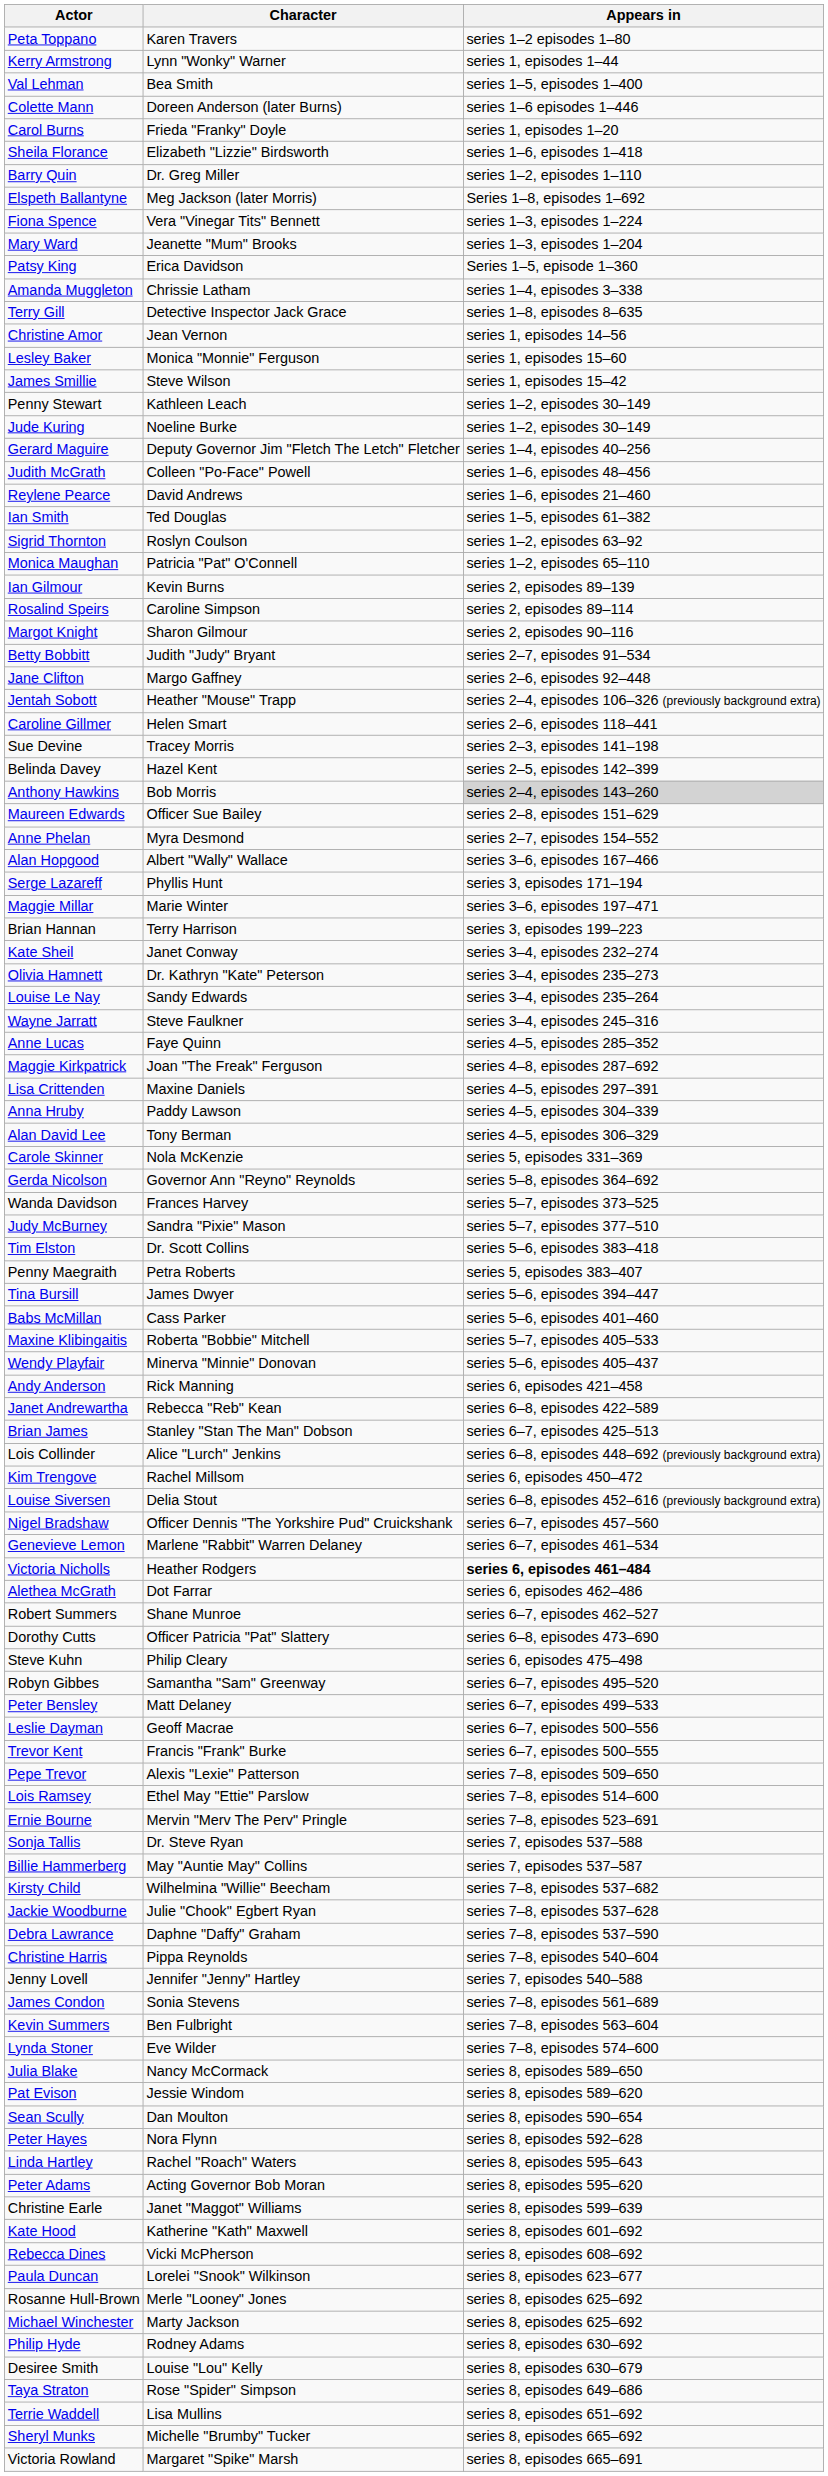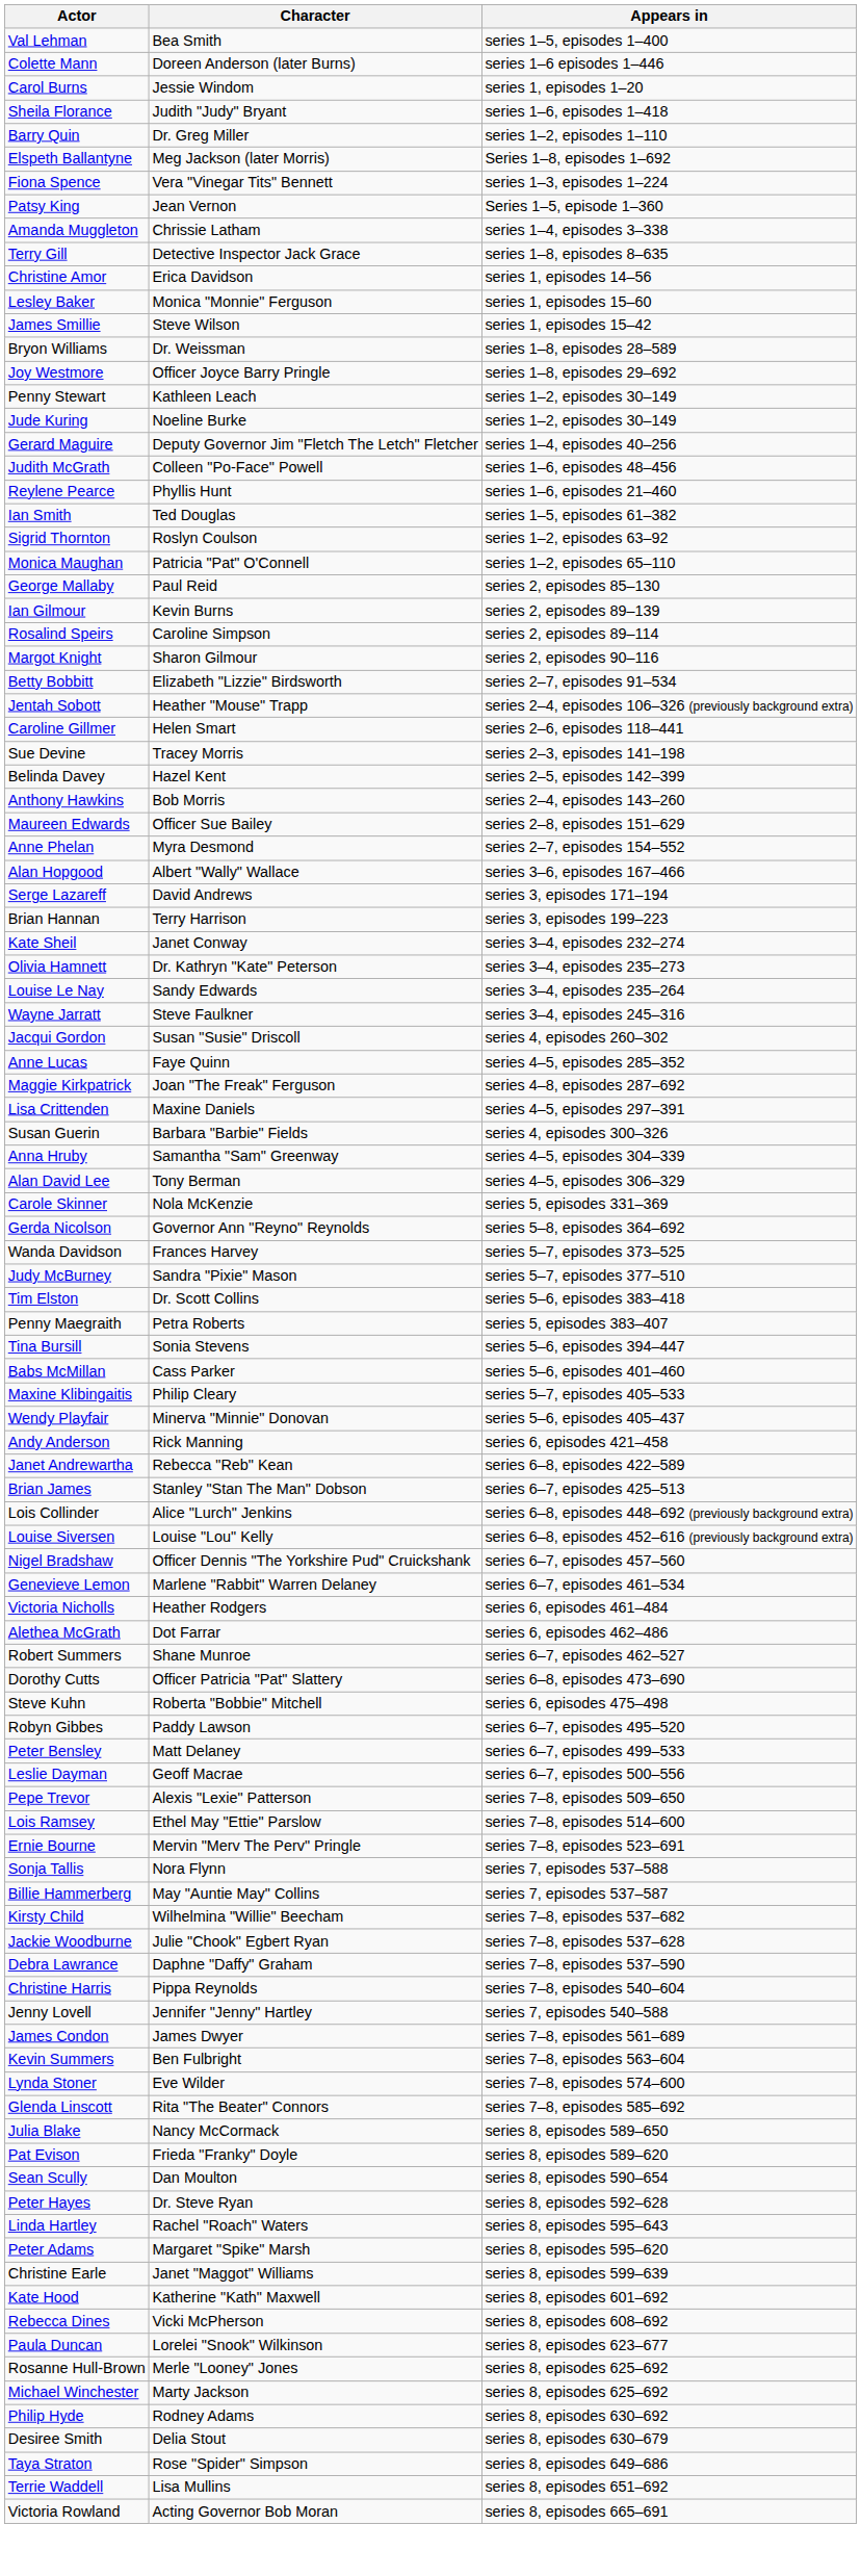- row: Peta Toppano | Karen Travers | series 1–2 episodes 1–80
- row: Kerry Armstrong | Lynn "Wonky" Warner | series 1, episodes 1–44
Carol Burns | Character: Frieda "Franky" Doyle -> Jessie Windom
Sheila Florance | Character: Elizabeth "Lizzie" Birdsworth -> Judith "Judy" Bryant
- row: Mary Ward | Jeanette "Mum" Brooks | series 1–3, episodes 1–204
Patsy King | Character: Erica Davidson -> Jean Vernon
Christine Amor | Character: Jean Vernon -> Erica Davidson
+ row: Bryon Williams | Dr. Weissman | series 1–8, episodes 28–589
+ row: Joy Westmore | Officer Joyce Barry Pringle | series 1–8, episodes 29–692
Reylene Pearce | Character: David Andrews -> Phyllis Hunt
+ row: George Mallaby | Paul Reid | series 2, episodes 85–130
Betty Bobbitt | Character: Judith "Judy" Bryant -> Elizabeth "Lizzie" Birdsworth
- row: Jane Clifton | Margo Gaffney | series 2–6, episodes 92–448
Anthony Hawkins | Appears in: lightgrey background -> no background
Serge Lazareff | Character: Phyllis Hunt -> David Andrews
- row: Maggie Millar | Marie Winter | series 3–6, episodes 197–471
+ row: Jacqui Gordon | Susan "Susie" Driscoll | series 4, episodes 260–302
+ row: Susan Guerin | Barbara "Barbie" Fields | series 4, episodes 300–326
Anna Hruby | Character: Paddy Lawson -> Samantha "Sam" Greenway
Tina Bursill | Character: James Dwyer -> Sonia Stevens
Maxine Klibingaitis | Character: Roberta "Bobbie" Mitchell -> Philip Cleary
- row: Kim Trengove | Rachel Millsom | series 6, episodes 450–472
Louise Siversen | Character: Delia Stout -> Louise "Lou" Kelly
Victoria Nicholls | Appears in: bold -> normal
Steve Kuhn | Character: Philip Cleary -> Roberta "Bobbie" Mitchell
Robyn Gibbes | Character: Samantha "Sam" Greenway -> Paddy Lawson
- row: Trevor Kent | Francis "Frank" Burke | series 6–7, episodes 500–555
Sonja Tallis | Character: Dr. Steve Ryan -> Nora Flynn
James Condon | Character: Sonia Stevens -> James Dwyer
+ row: Glenda Linscott | Rita "The Beater" Connors | series 7–8, episodes 585–692
Pat Evison | Character: Jessie Windom -> Frieda "Franky" Doyle
Peter Hayes | Character: Nora Flynn -> Dr. Steve Ryan
Peter Adams | Character: Acting Governor Bob Moran -> Margaret "Spike" Marsh
Desiree Smith | Character: Louise "Lou" Kelly -> Delia Stout
- row: Sheryl Munks | Michelle "Brumby" Tucker | series 8, episodes 665–692
Victoria Rowland | Character: Margaret "Spike" Marsh -> Acting Governor Bob Moran
